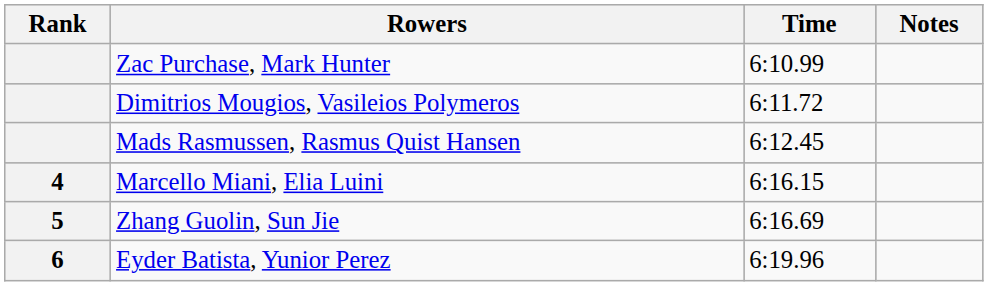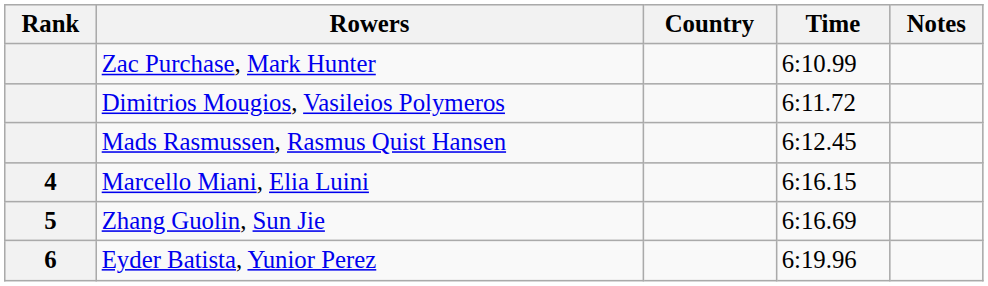+ column: Country
